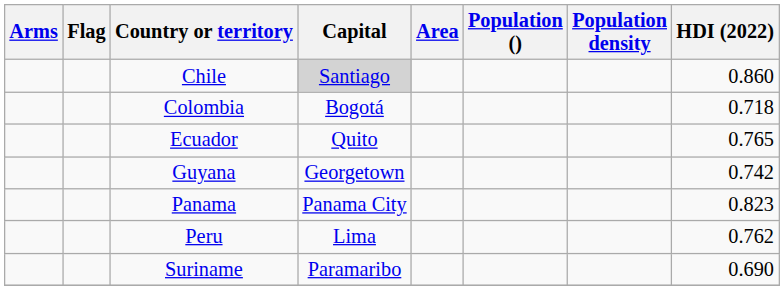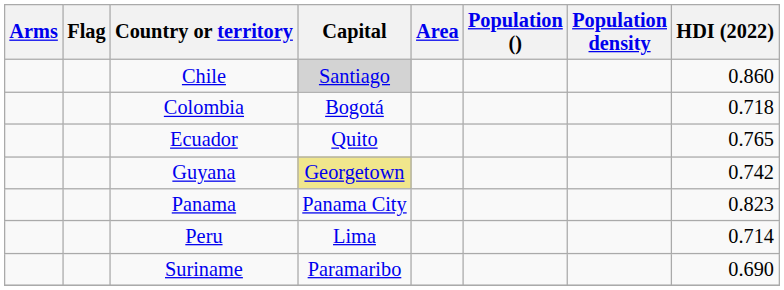Guyana | Capital: no background -> khaki background
Peru | HDI (2022): 0.762 -> 0.714
